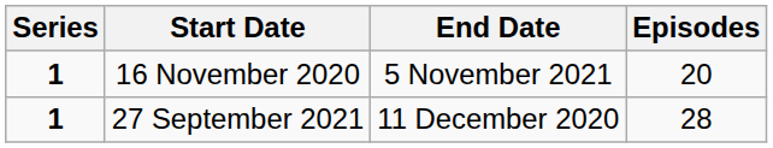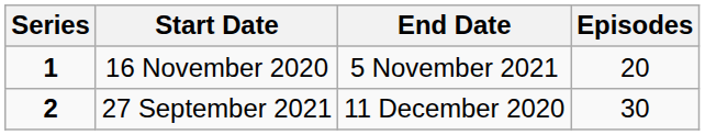27 September 2021 | Series: 1 -> 2
27 September 2021 | Episodes: 28 -> 30
